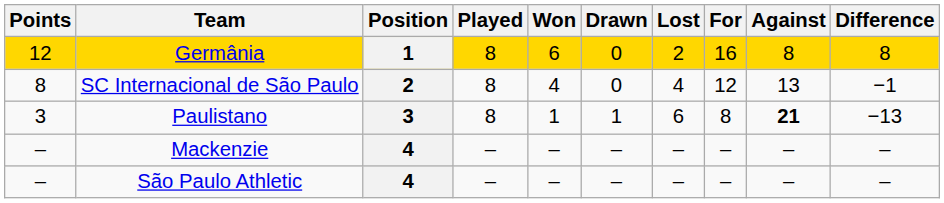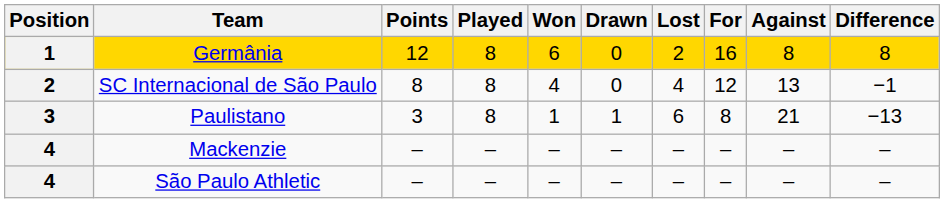columns swapped: Position <-> Points
Paulistano | Against: bold -> normal
